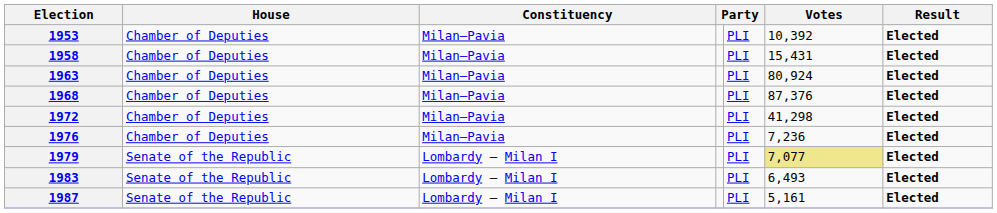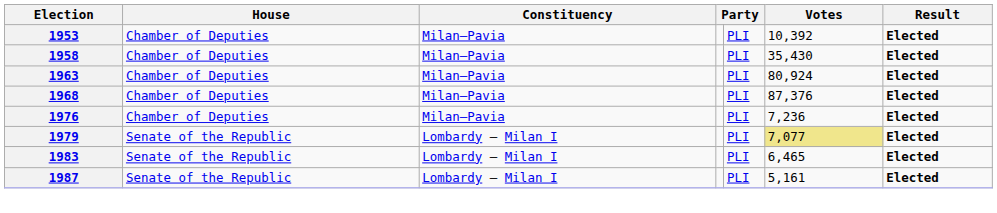1958 | Votes: 15,431 -> 35,430
- row: 1972 | Chamber of Deputies | Milan–Pavia | PLI | 41,298 | Elected
1983 | Votes: 6,493 -> 6,465
